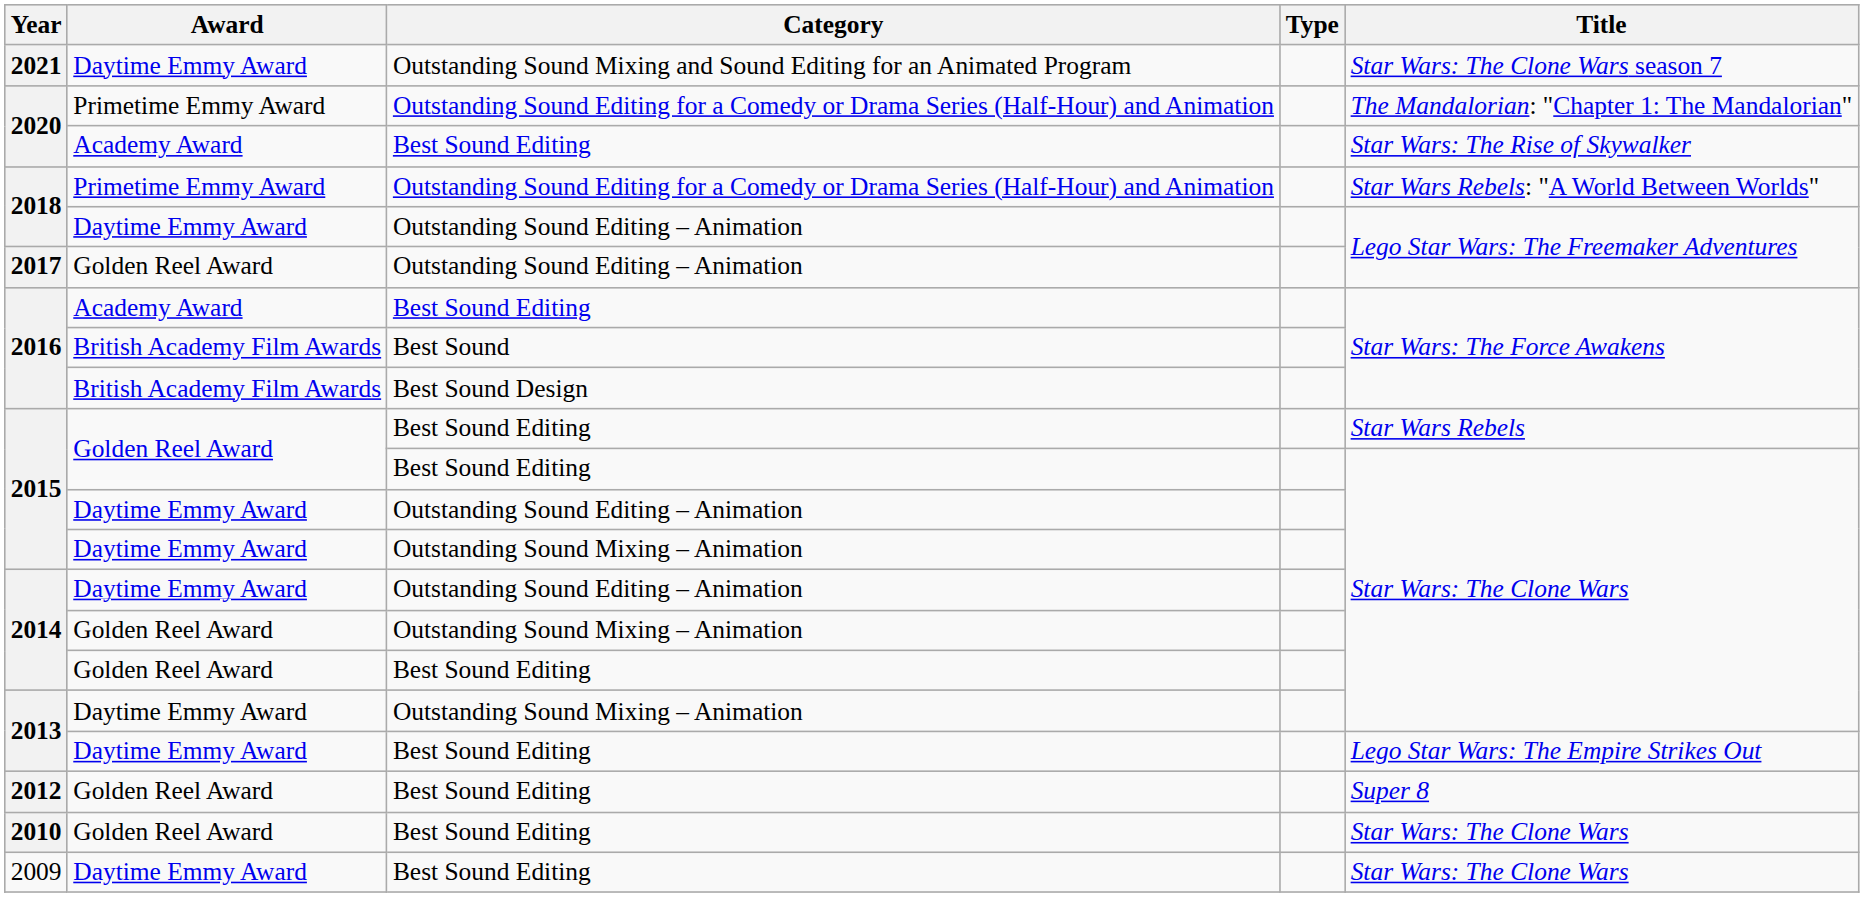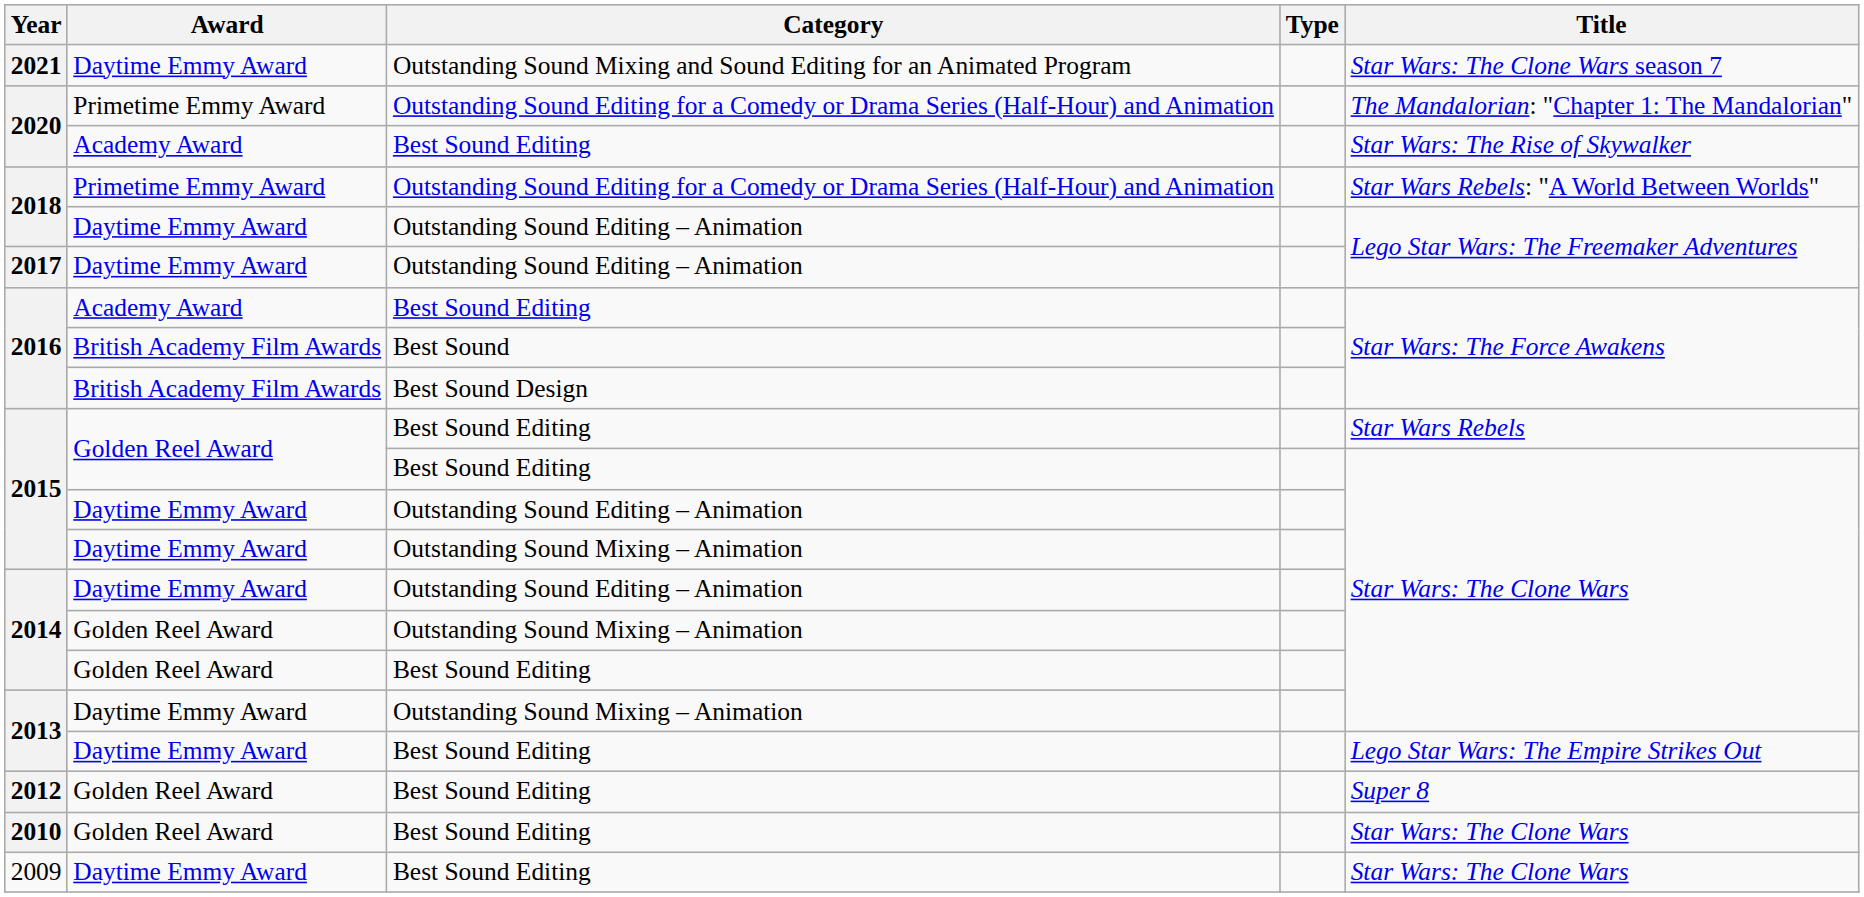2017 | Award: Golden Reel Award -> Daytime Emmy Award
